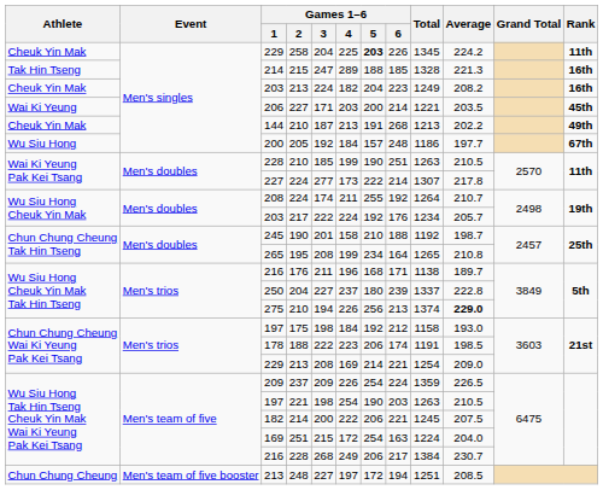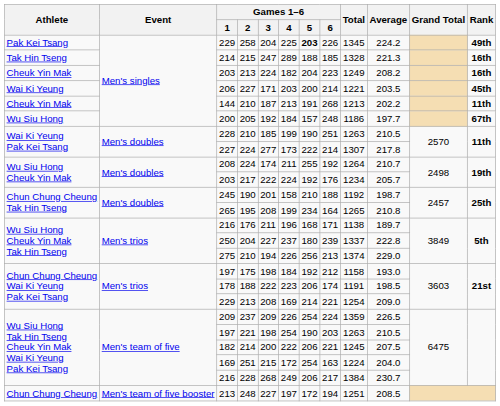229 / 258 | Athlete: Cheuk Yin Mak -> Pak Kei Tsang
229 / 258 | Rank: 11th -> 49th
144 | Rank: 49th -> 11th
275 | Average: bold -> normal
